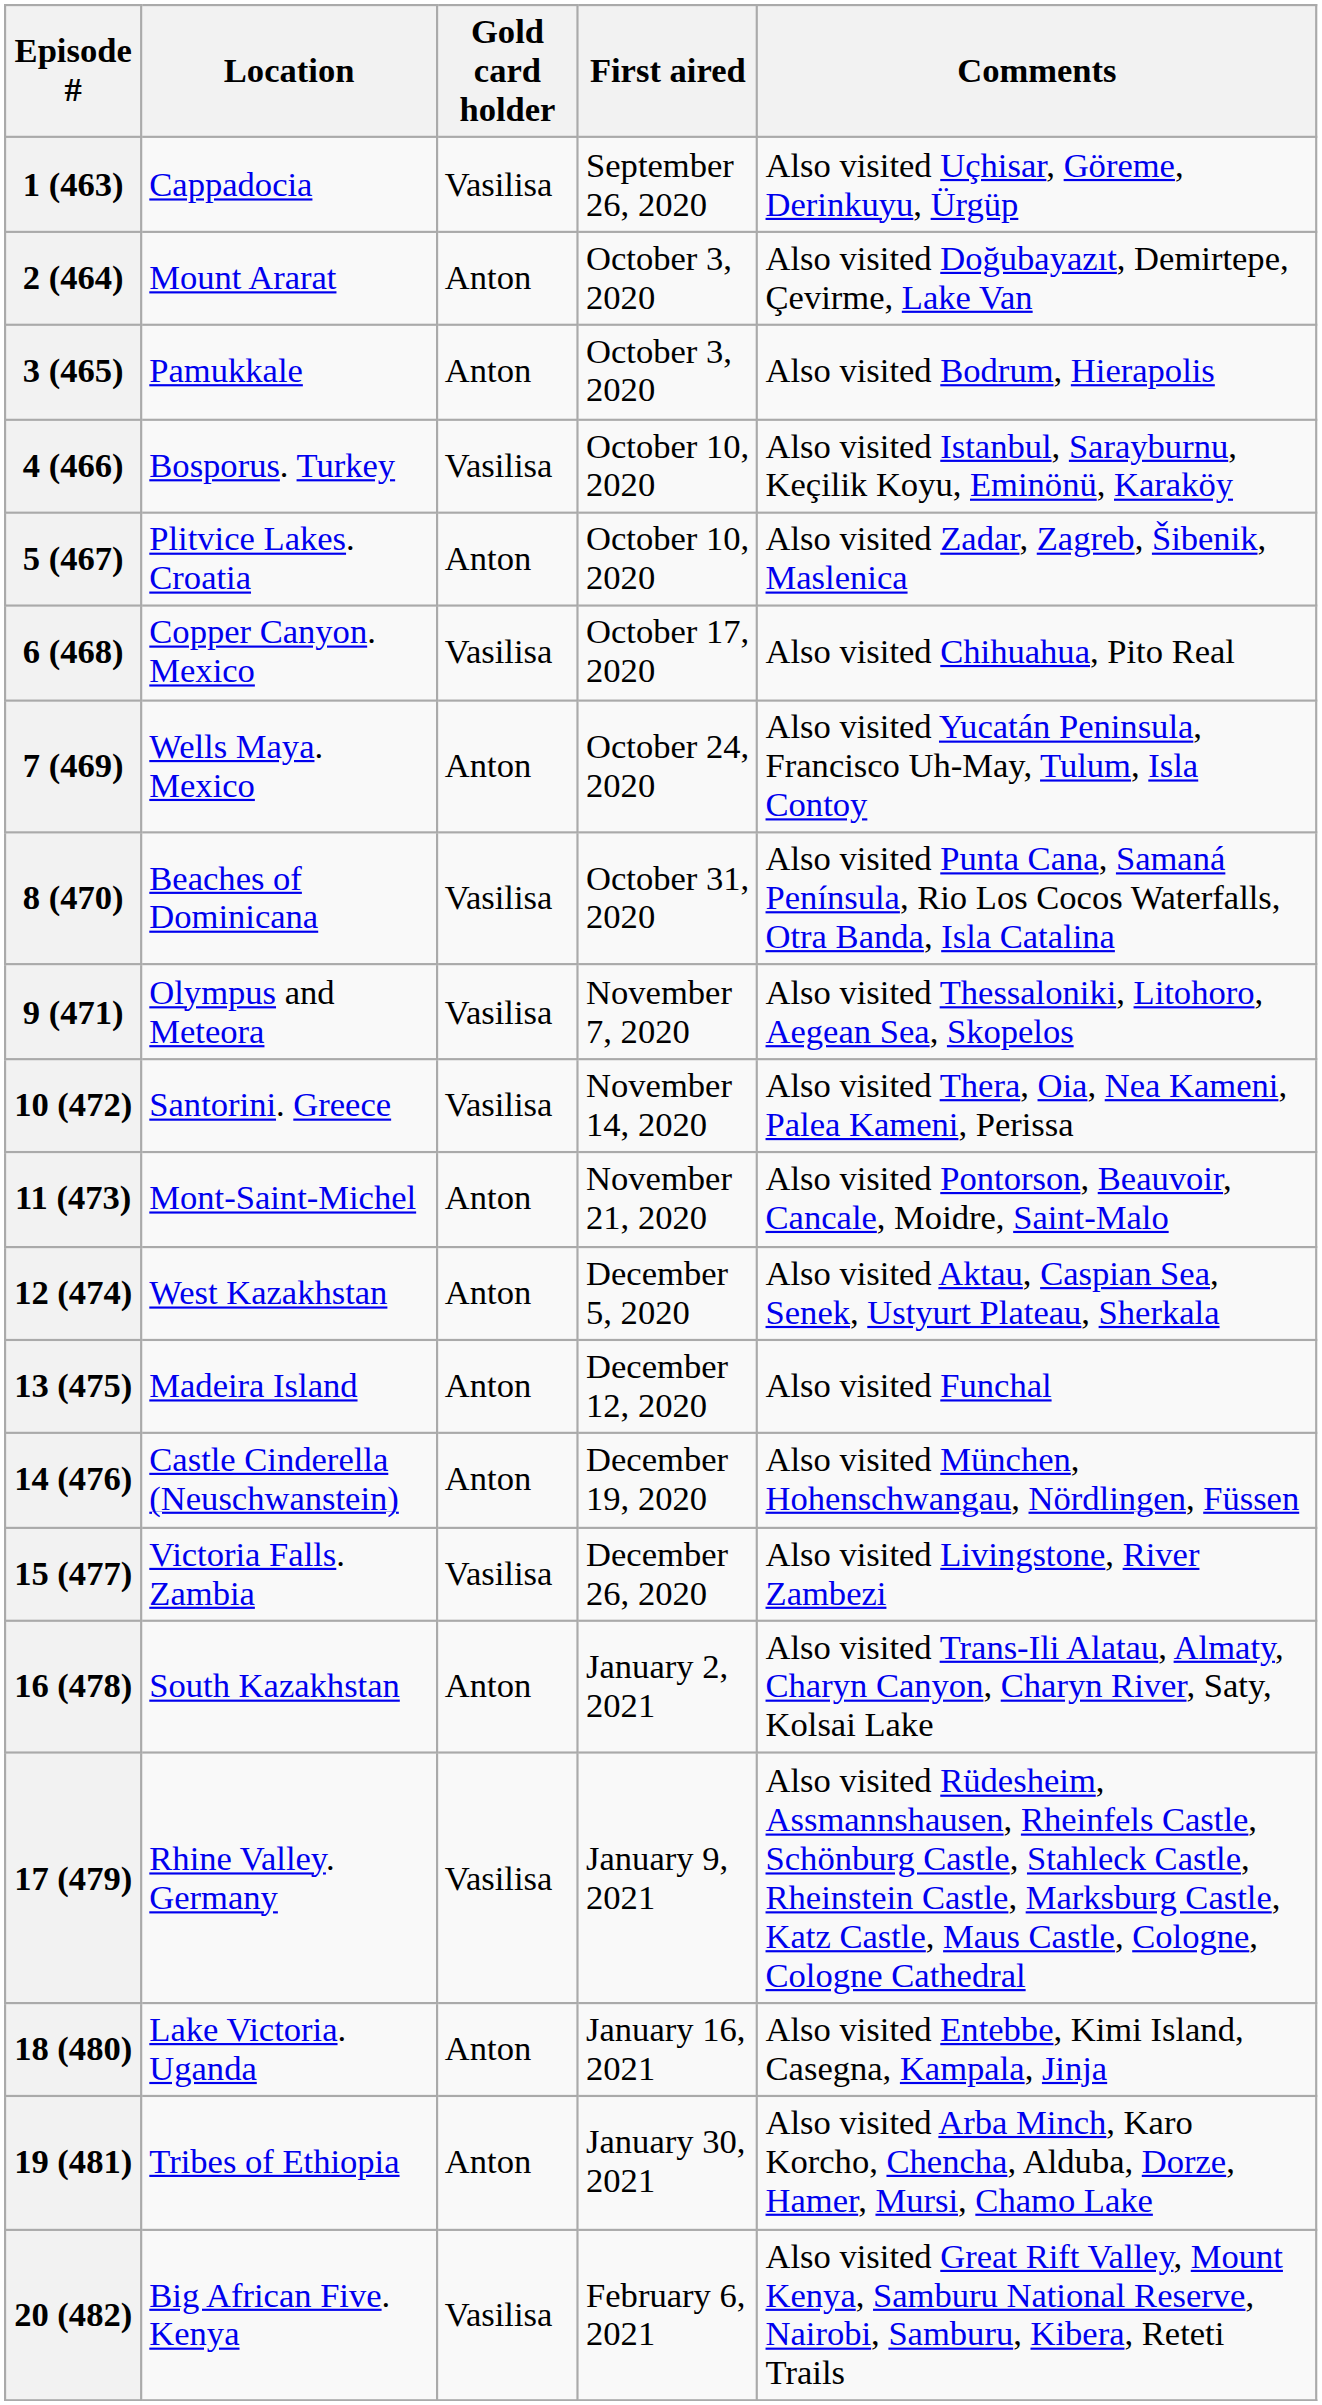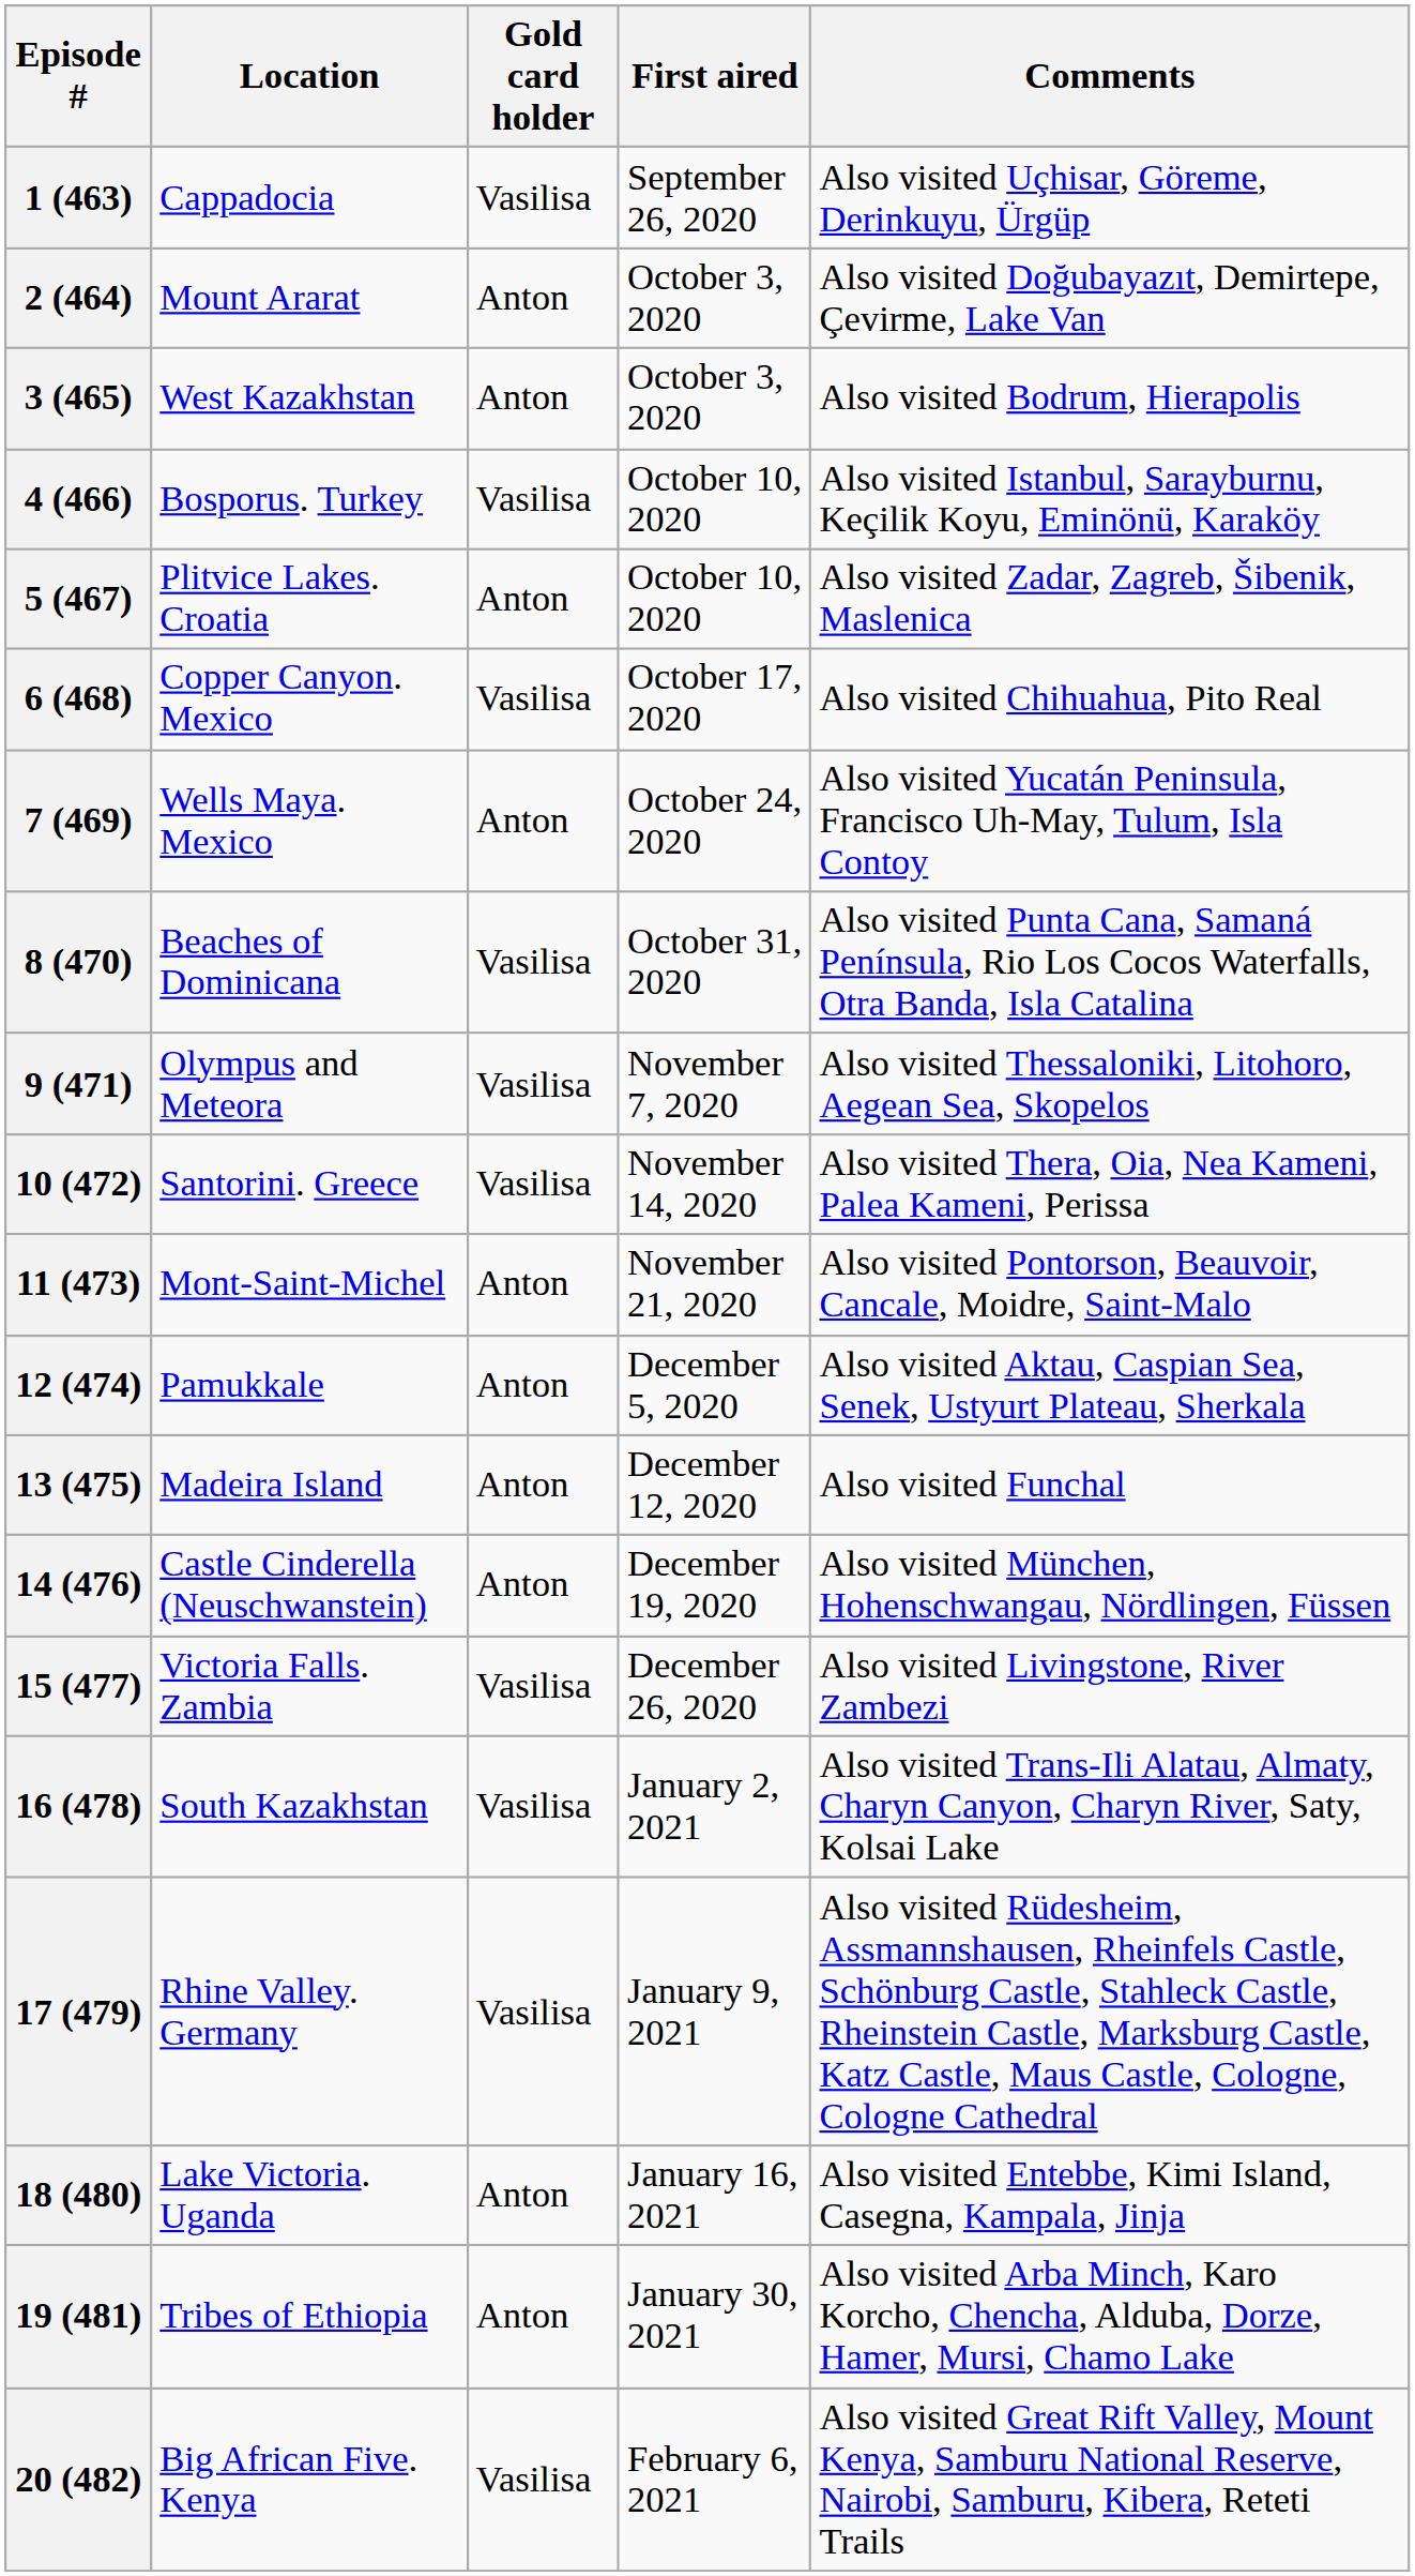3 (465) | Location: Pamukkale -> West Kazakhstan
12 (474) | Location: West Kazakhstan -> Pamukkale
16 (478) | Gold card holder: Anton -> Vasilisa
